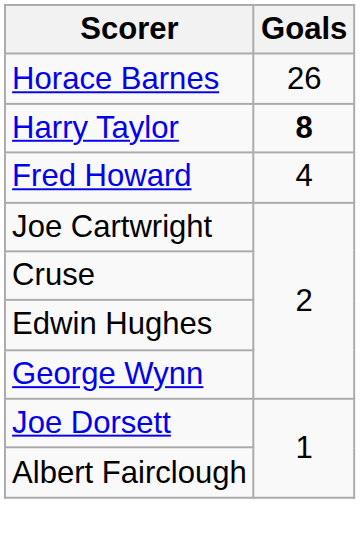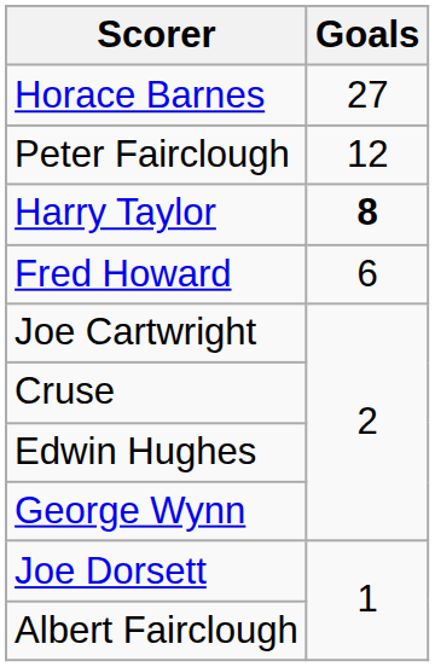Horace Barnes | Goals: 26 -> 27
+ row: Peter Fairclough | 12
Fred Howard | Goals: 4 -> 6
